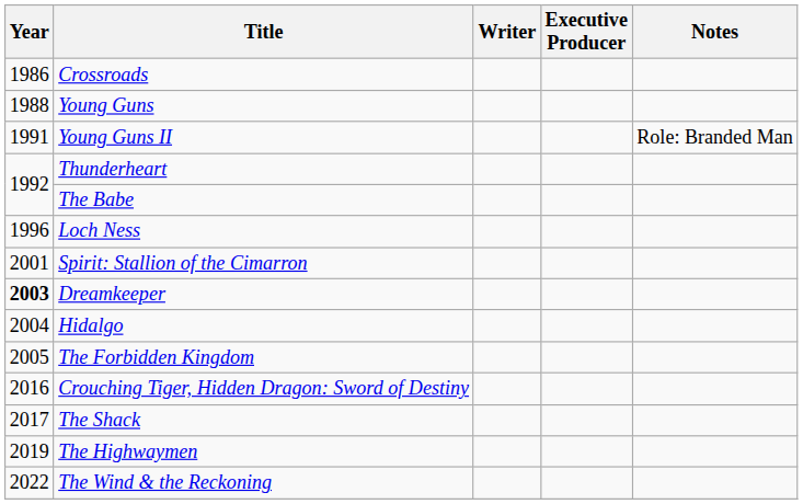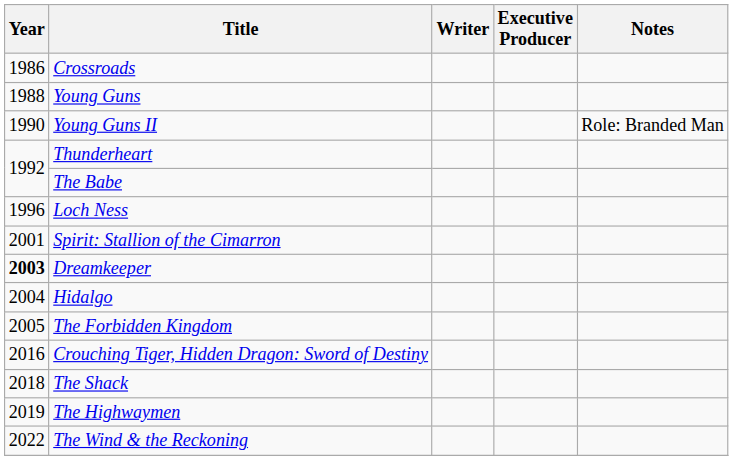Young Guns II | Year: 1991 -> 1990
The Shack | Year: 2017 -> 2018
